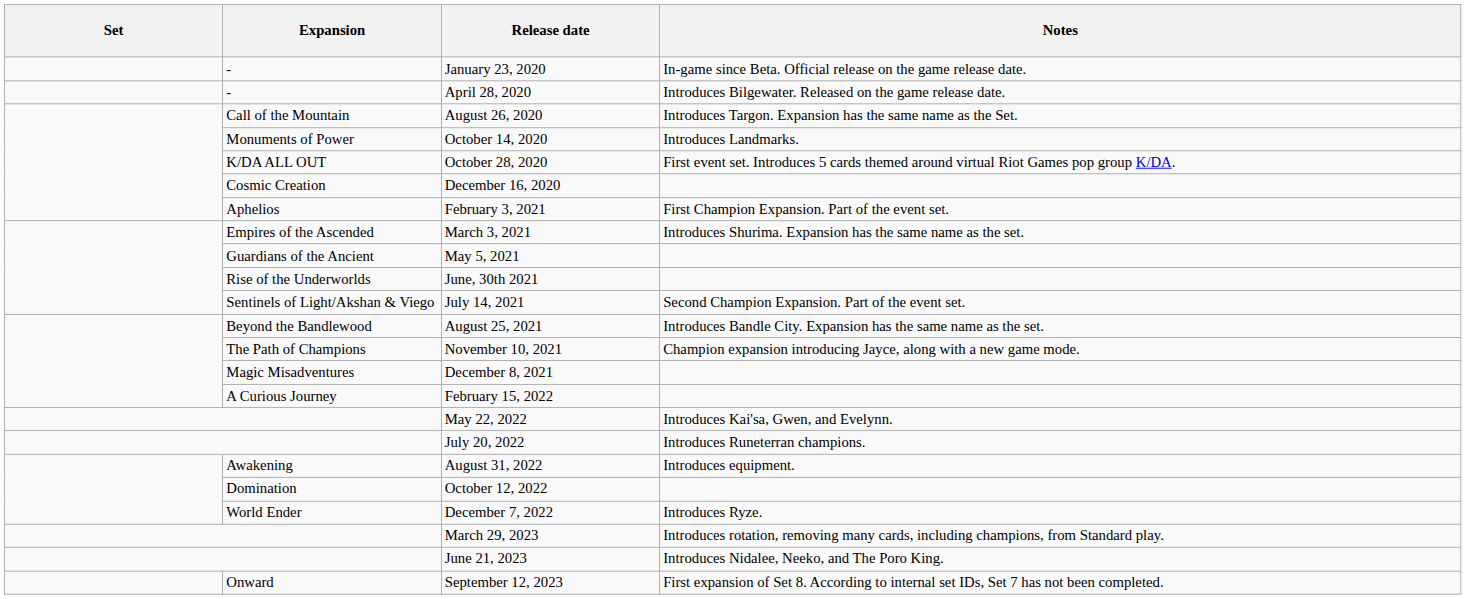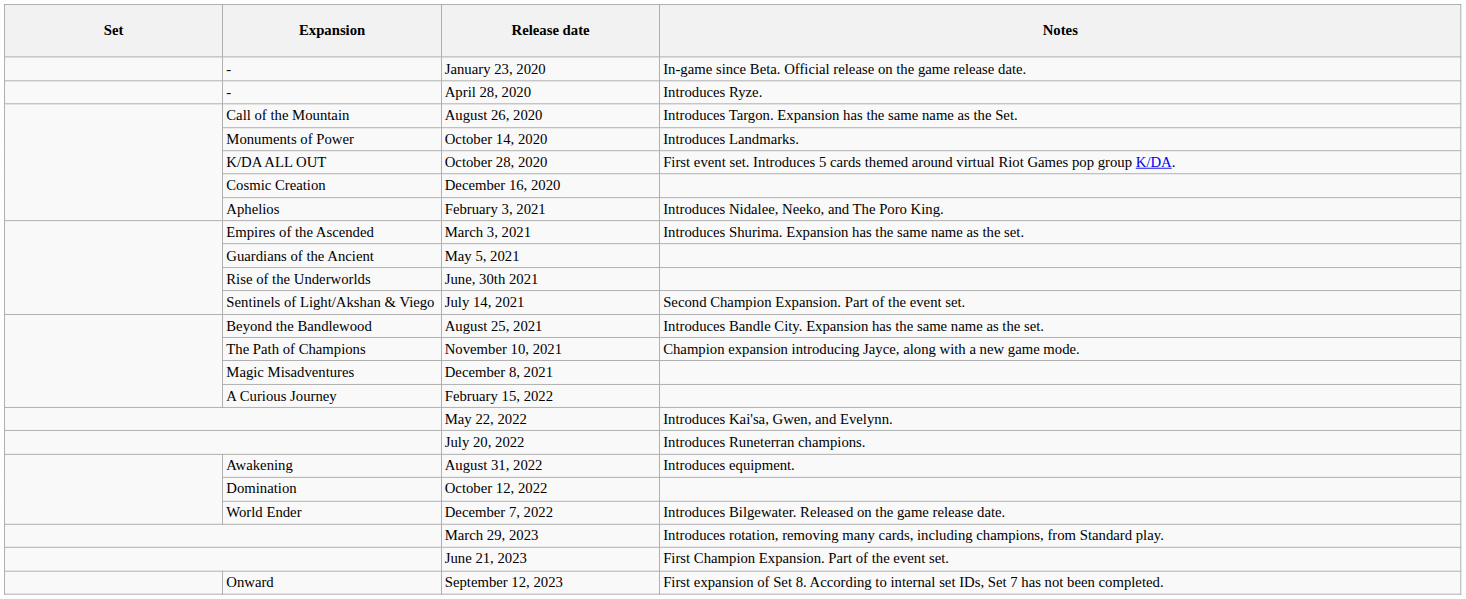April 28, 2020 | Notes: Introduces Bilgewater. Released on the game release date. -> Introduces Ryze.
February 3, 2021 | Notes: First Champion Expansion. Part of the event set. -> Introduces Nidalee, Neeko, and The Poro King.
December 7, 2022 | Notes: Introduces Ryze. -> Introduces Bilgewater. Released on the game release date.
June 21, 2023 | Notes: Introduces Nidalee, Neeko, and The Poro King. -> First Champion Expansion. Part of the event set.
